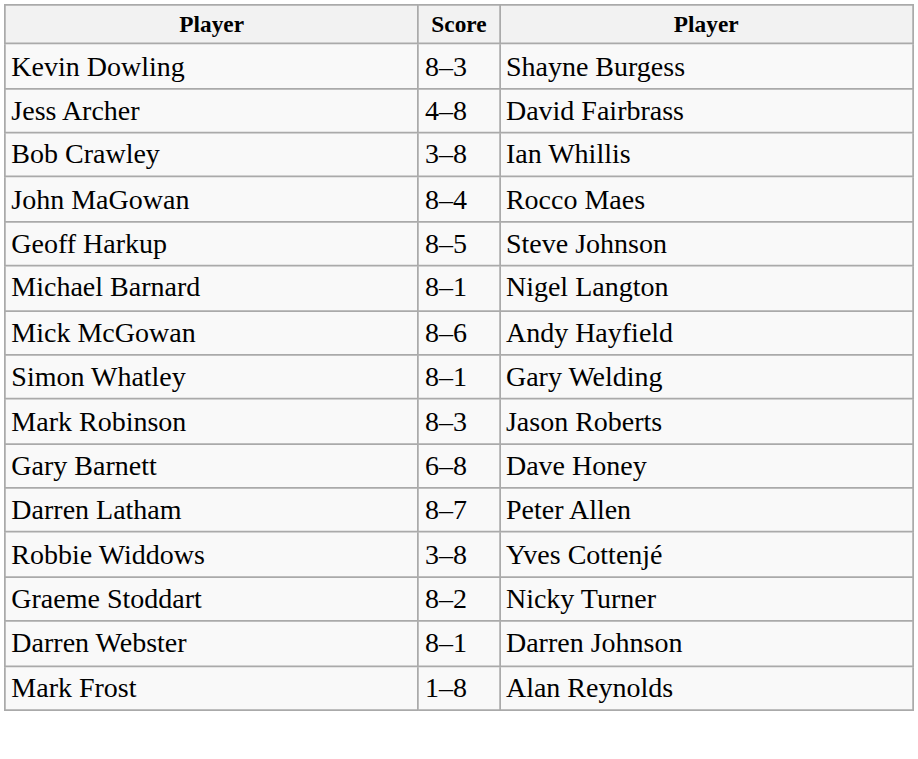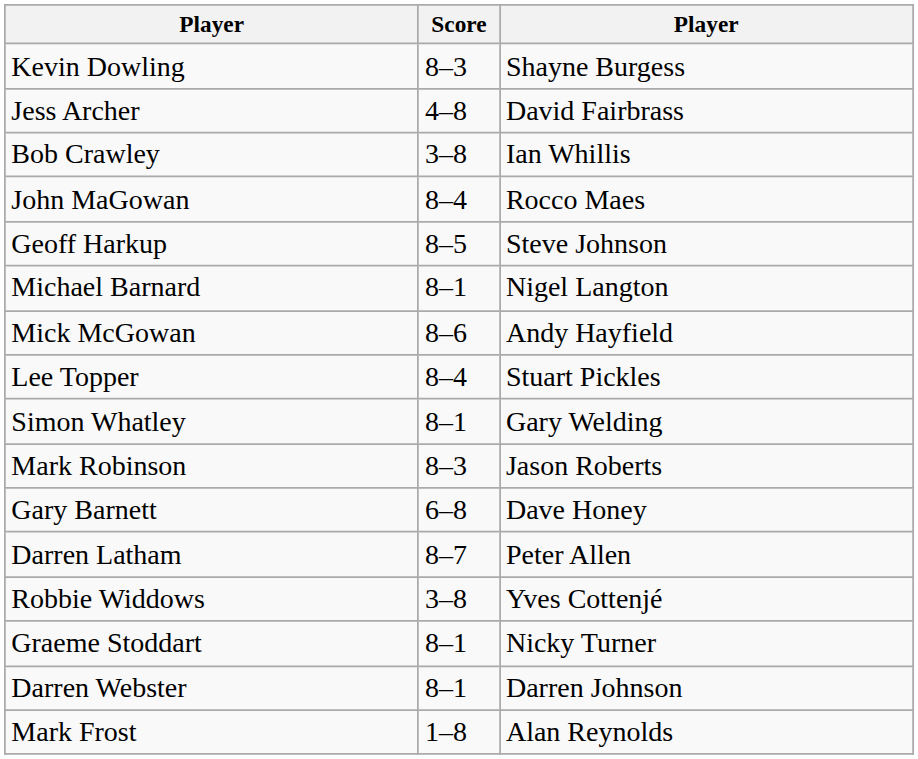+ row: Lee Topper | 8–4 | Stuart Pickles
Graeme Stoddart | Score: 8–2 -> 8–1
